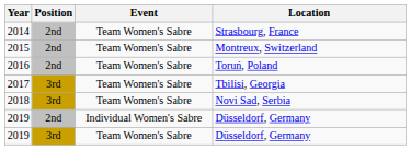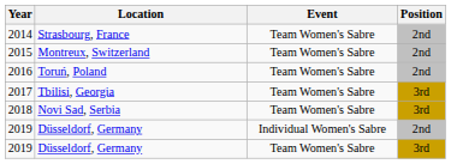columns swapped: Location <-> Position
